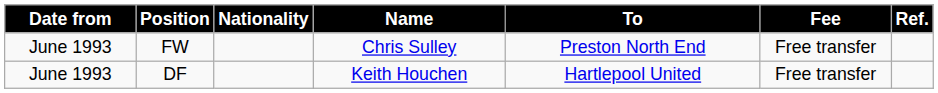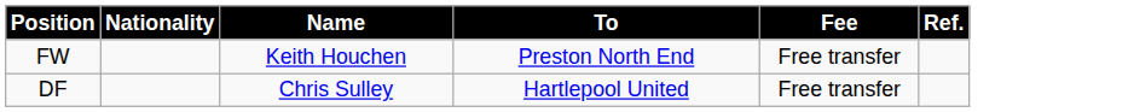- column: Date from | June 1993 | June 1993
FW | Name: Chris Sulley -> Keith Houchen
DF | Name: Keith Houchen -> Chris Sulley
